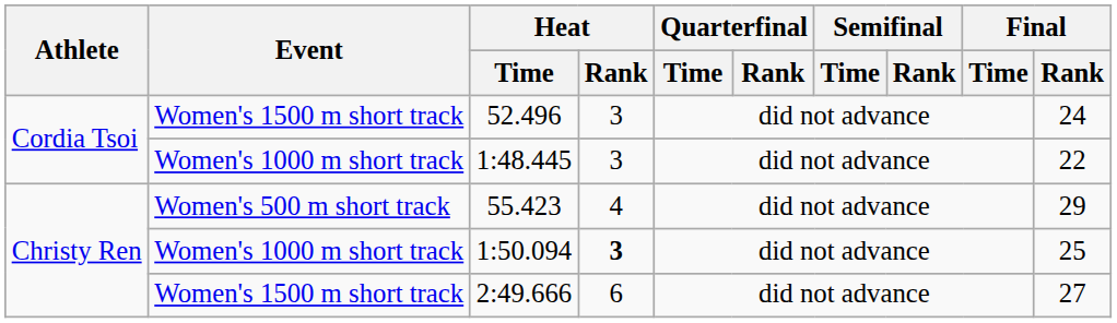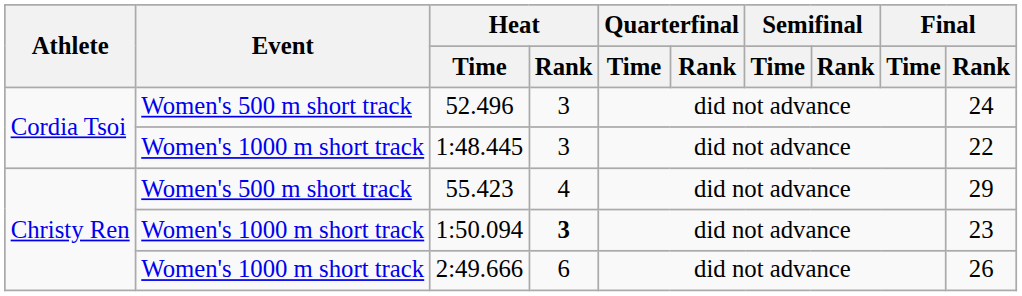52.496 | Event: Women's 1500 m short track -> Women's 500 m short track
1:50.094 | Final / Rank: 25 -> 23
2:49.666 | Event: Women's 1500 m short track -> Women's 1000 m short track
2:49.666 | Final / Rank: 27 -> 26
